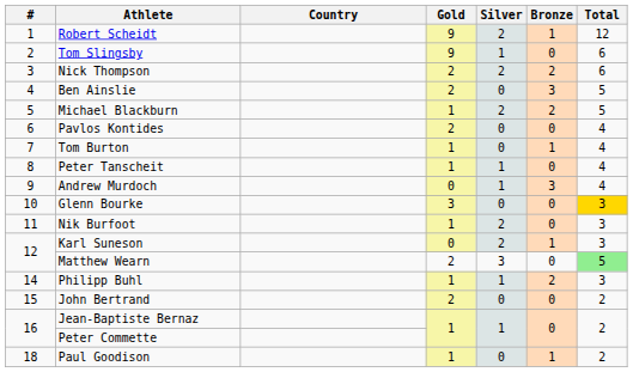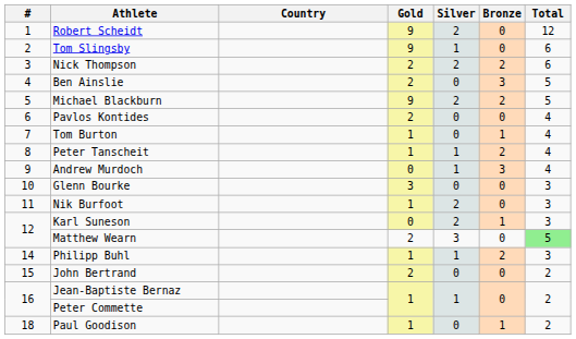Robert Scheidt | Bronze: 1 -> 0
Michael Blackburn | Gold: 1 -> 9
Peter Tanscheit | Bronze: 0 -> 2
Glenn Bourke | Total: gold background -> no background
